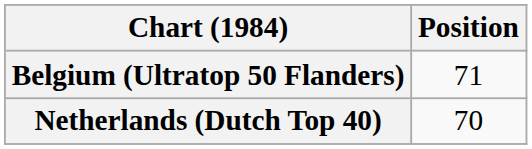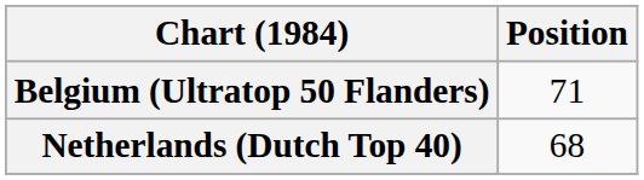Netherlands (Dutch Top 40) | Position: 70 -> 68
